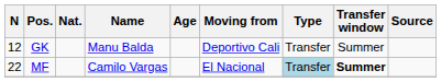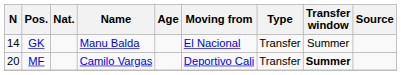GK | N: 12 -> 14
GK | Moving from: Deportivo Cali -> El Nacional
MF | N: 22 -> 20
MF | Moving from: El Nacional -> Deportivo Cali
MF | Type: lightblue background -> no background
